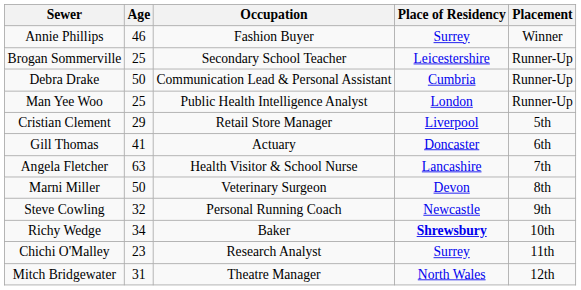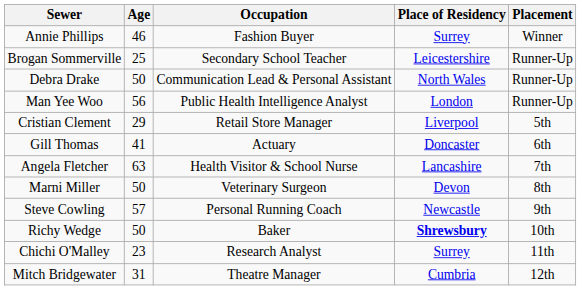Debra Drake | Place of Residency: Cumbria -> North Wales
Man Yee Woo | Age: 25 -> 56
Steve Cowling | Age: 32 -> 57
Richy Wedge | Age: 34 -> 50
Mitch Bridgewater | Place of Residency: North Wales -> Cumbria
